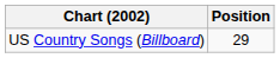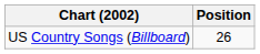US Country Songs (Billboard) | Position: 29 -> 26
